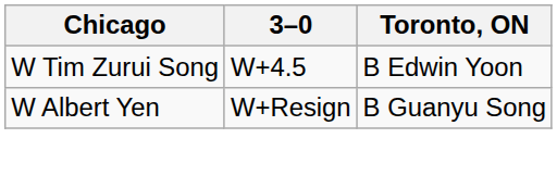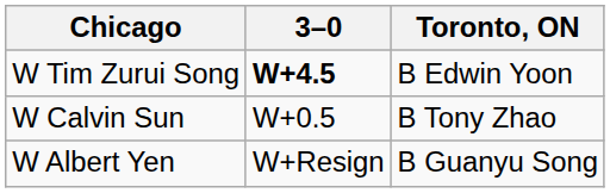W Tim Zurui Song | 3–0: normal -> bold
+ row: W Calvin Sun | W+0.5 | B Tony Zhao
